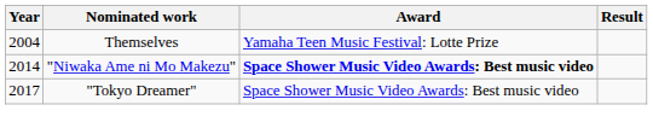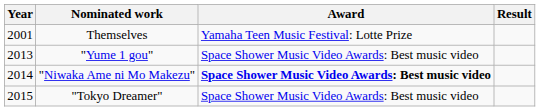Themselves | Year: 2004 -> 2001
+ row: 2013 | "Yume 1 gou" | Space Shower Music Video Awards: Best music video
"Tokyo Dreamer" | Year: 2017 -> 2015
